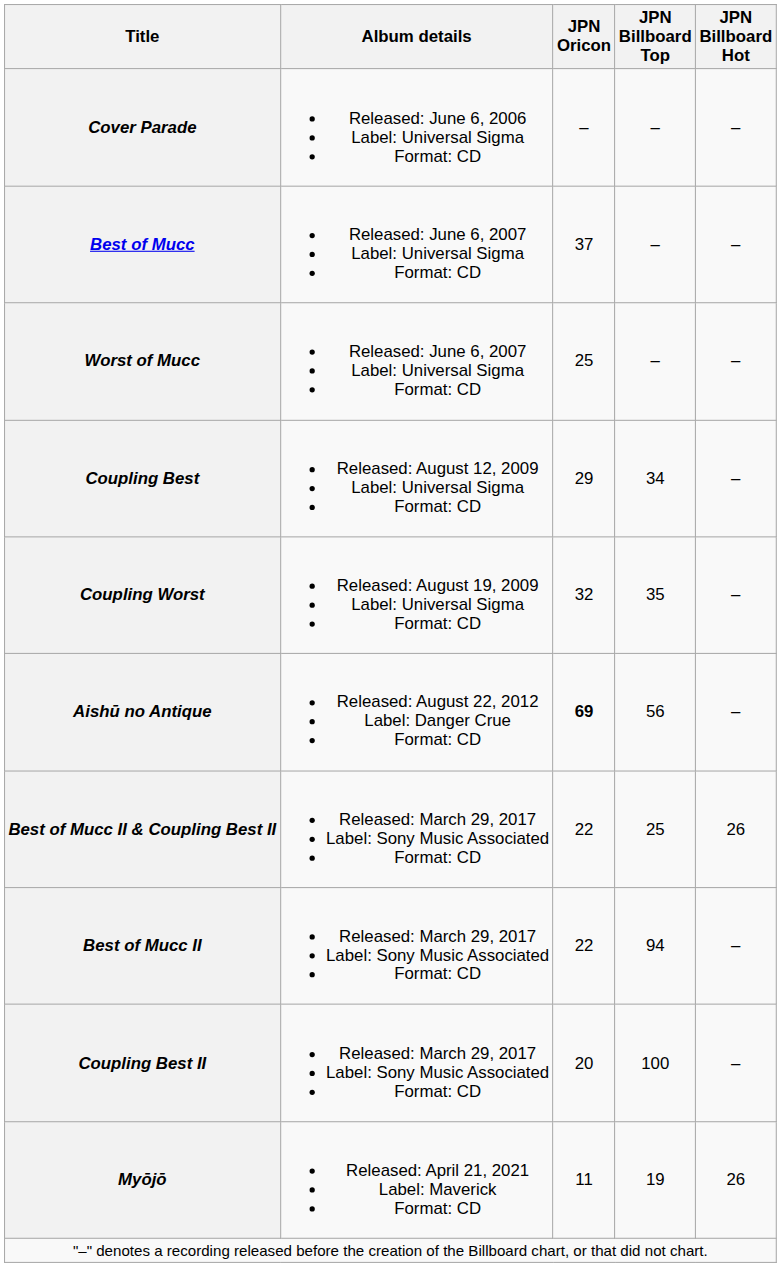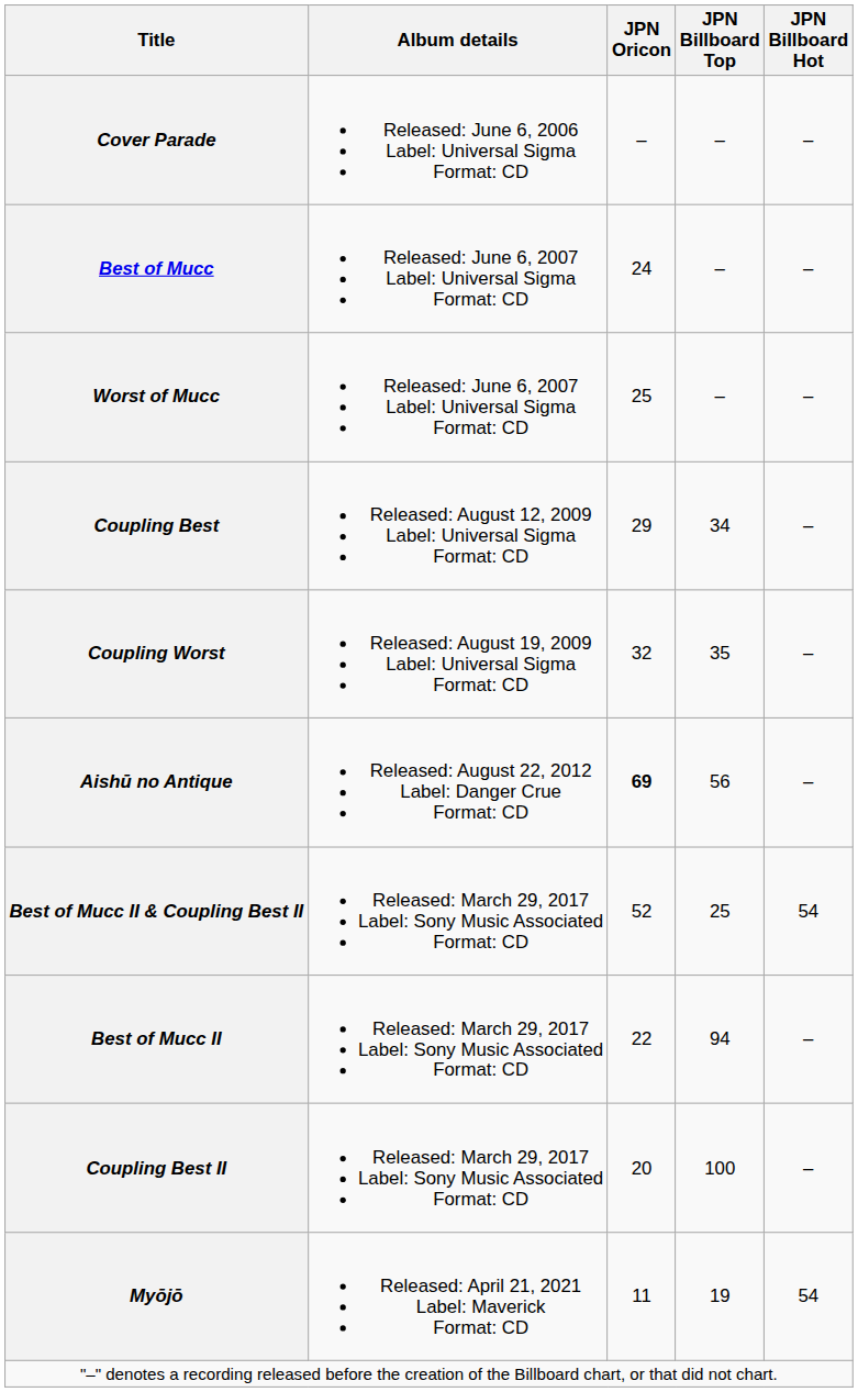Best of Mucc | JPN Oricon: 37 -> 24
Best of Mucc II & Coupling Best II | JPN Oricon: 22 -> 52
Best of Mucc II & Coupling Best II | JPN Billboard Hot: 26 -> 54
Myōjō | JPN Billboard Hot: 26 -> 54
